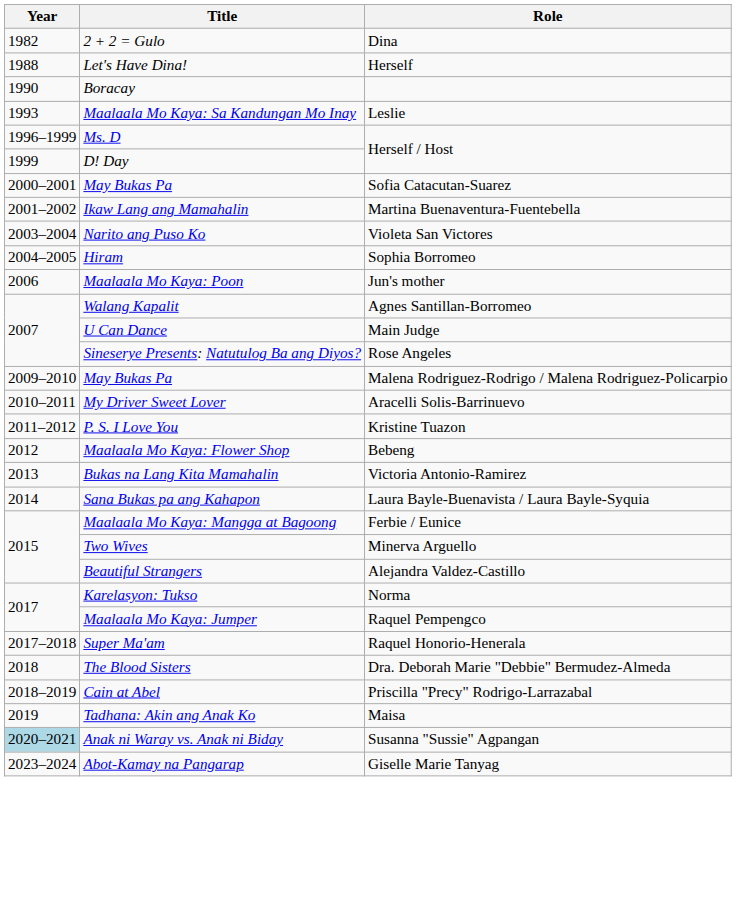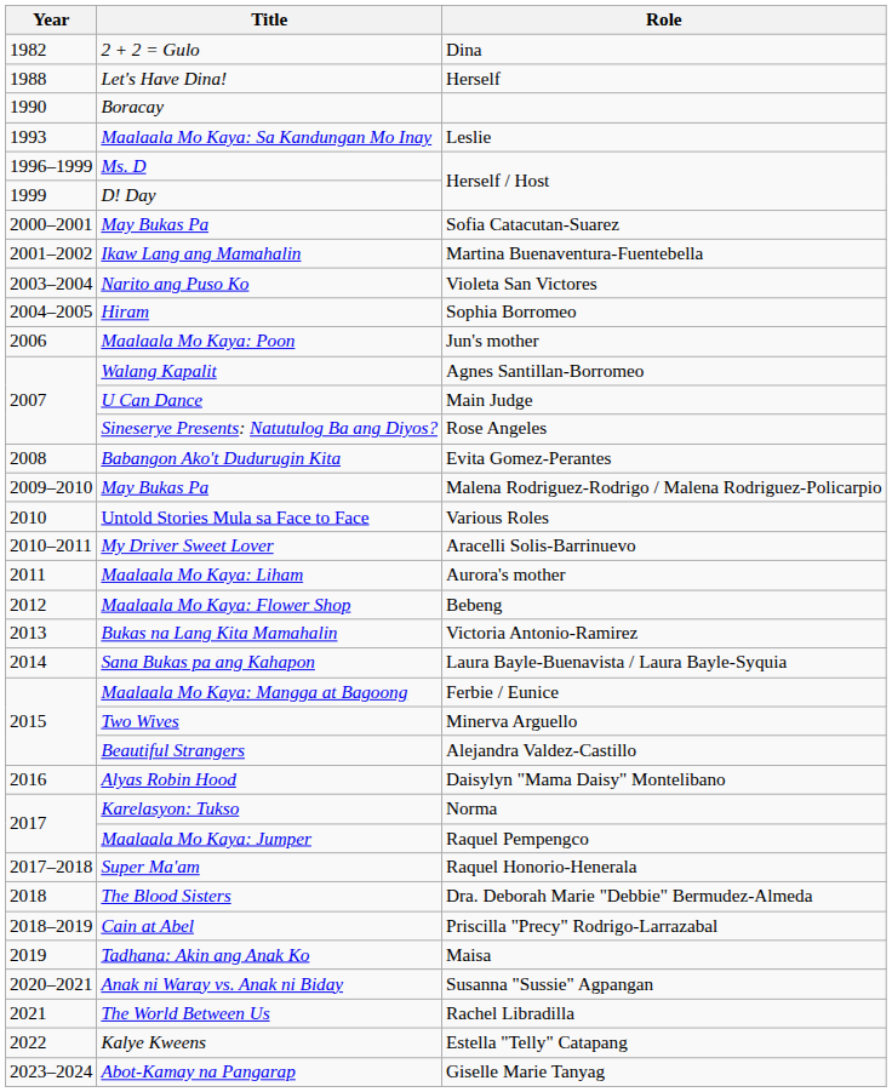+ row: 2008 | Babangon Ako't Dudurugin Kita | Evita Gomez-Perantes
+ row: 2010 | Untold Stories Mula sa Face to Face | Various Roles
+ row: 2011 | Maalaala Mo Kaya: Liham | Aurora's mother
- row: 2011–2012 | P. S. I Love You | Kristine Tuazon
+ row: 2016 | Alyas Robin Hood | Daisylyn "Mama Daisy" Montelibano
Anak ni Waray vs. Anak ni Biday | Year: lightblue background -> no background
+ row: 2021 | The World Between Us | Rachel Libradilla
+ row: 2022 | Kalye Kweens | Estella "Telly" Catapang
